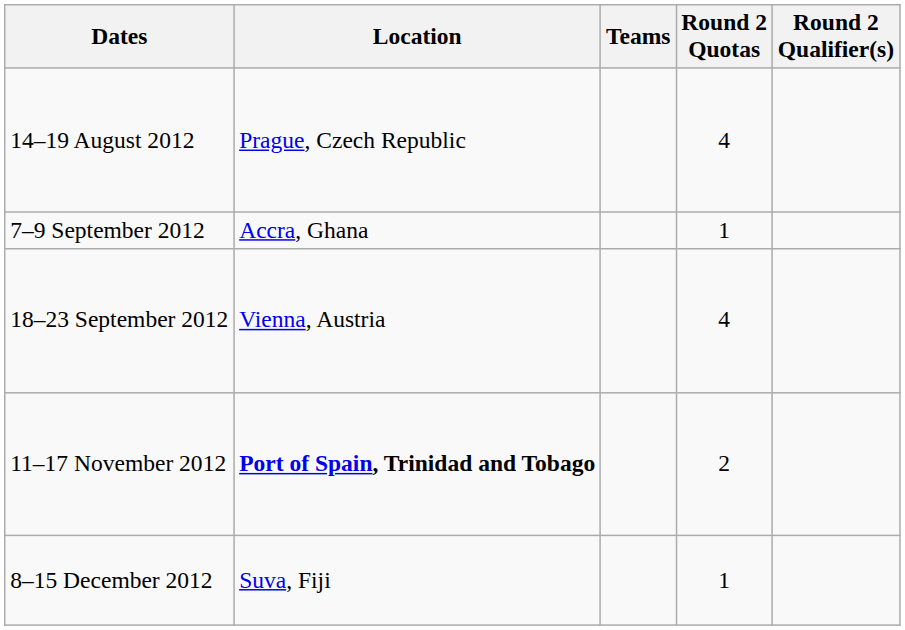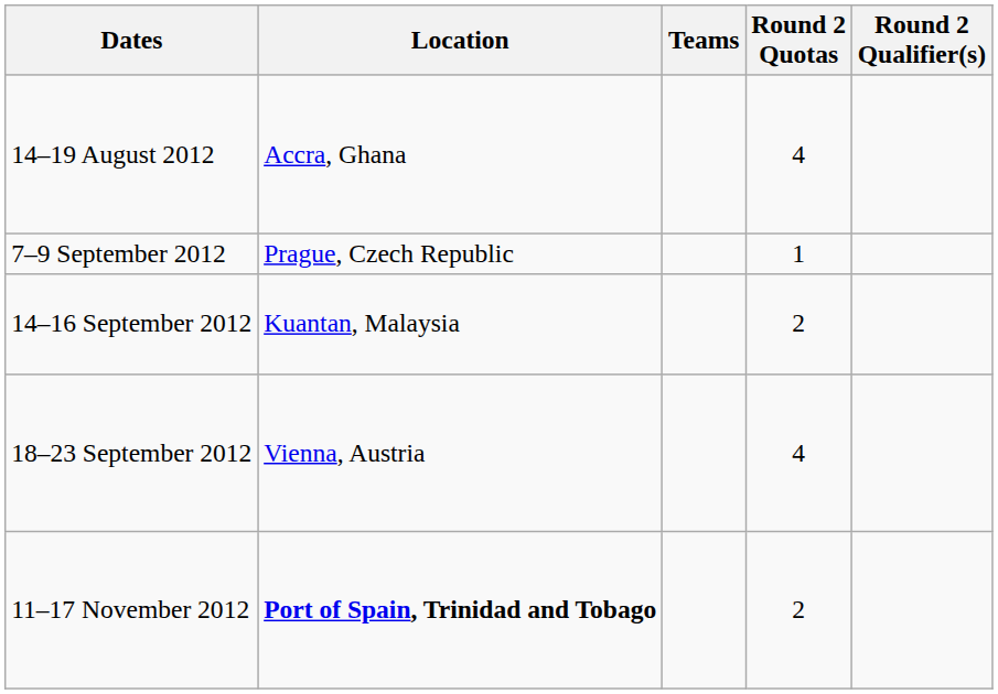14–19 August 2012 | Location: Prague, Czech Republic -> Accra, Ghana
7–9 September 2012 | Location: Accra, Ghana -> Prague, Czech Republic
+ row: 14–16 September 2012 | Kuantan, Malaysia | 2
- row: 8–15 December 2012 | Suva, Fiji | 1
